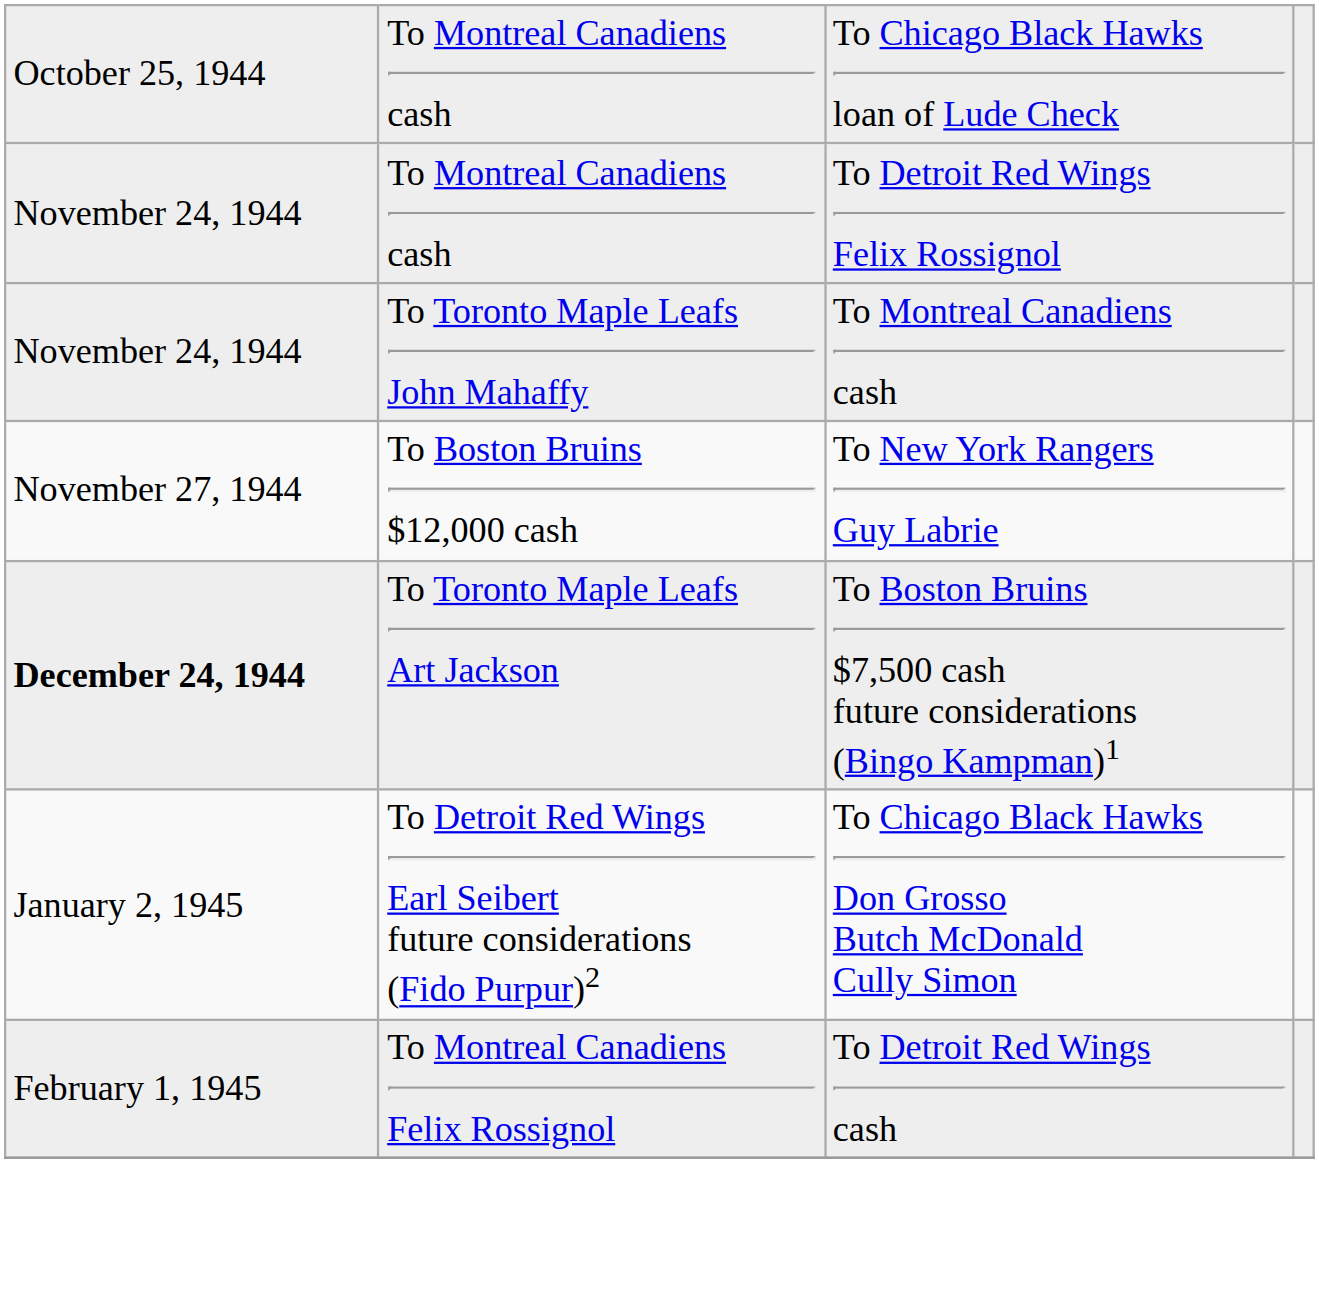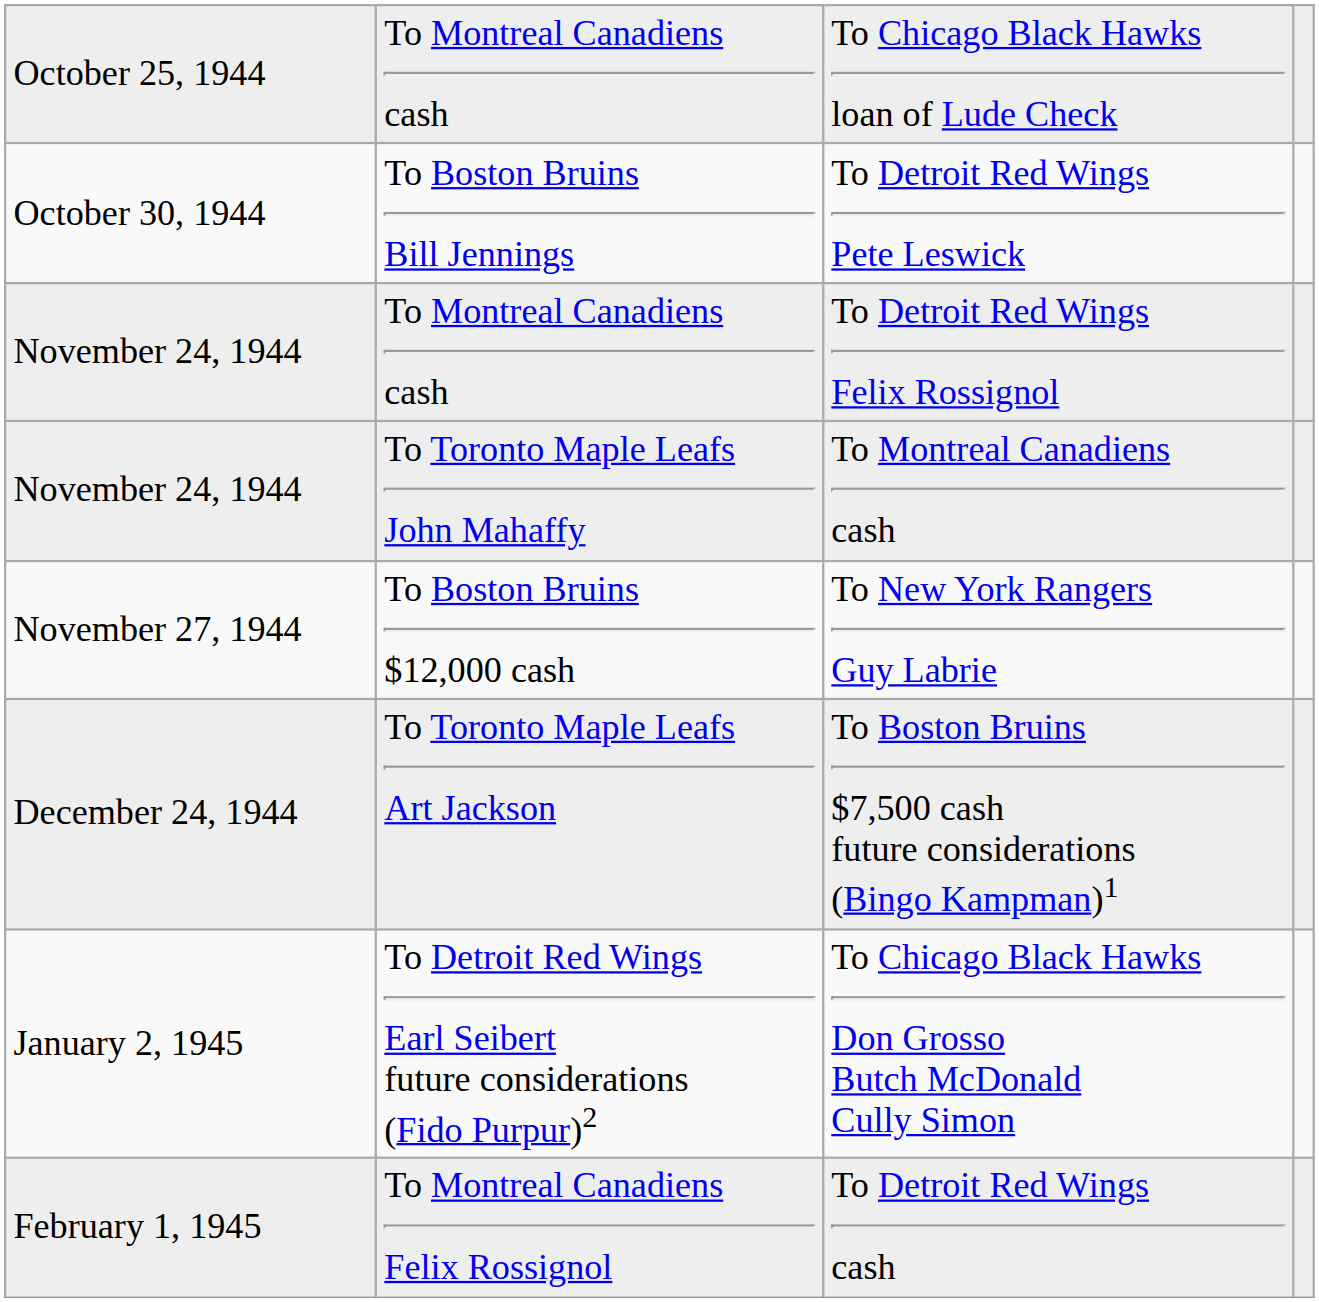+ row: October 30, 1944 | To Boston Bruins Bill Jennings | To Detroit Red Wings Pete Leswick
To Toronto Maple Leafs Art Jackson | column 1: bold -> normal
